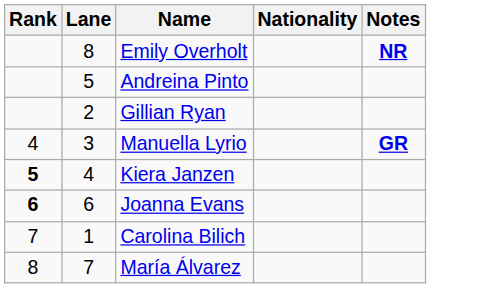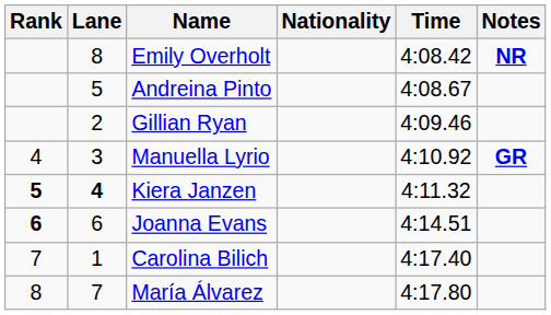+ column: Time | 4:08.42 | 4:08.67 | 4:09.46 | 4:10.92 | 4:11.32 | 4:14.51 | 4:17.40 | 4:17.80
Kiera Janzen | Lane: normal -> bold
